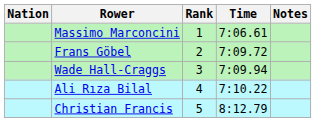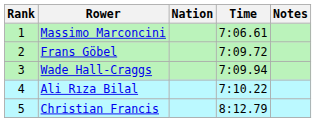columns swapped: Rank <-> Nation
